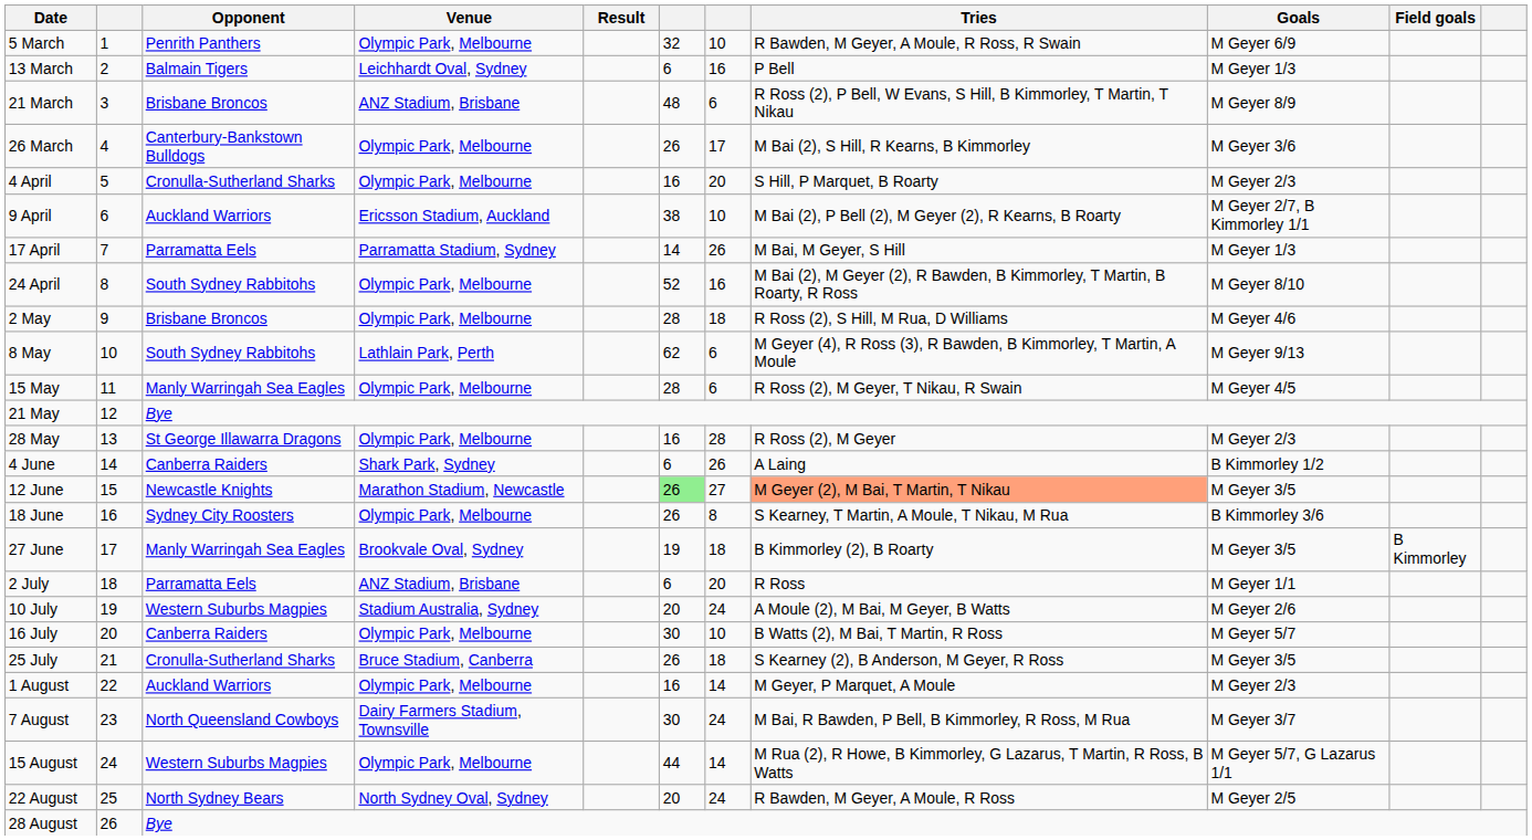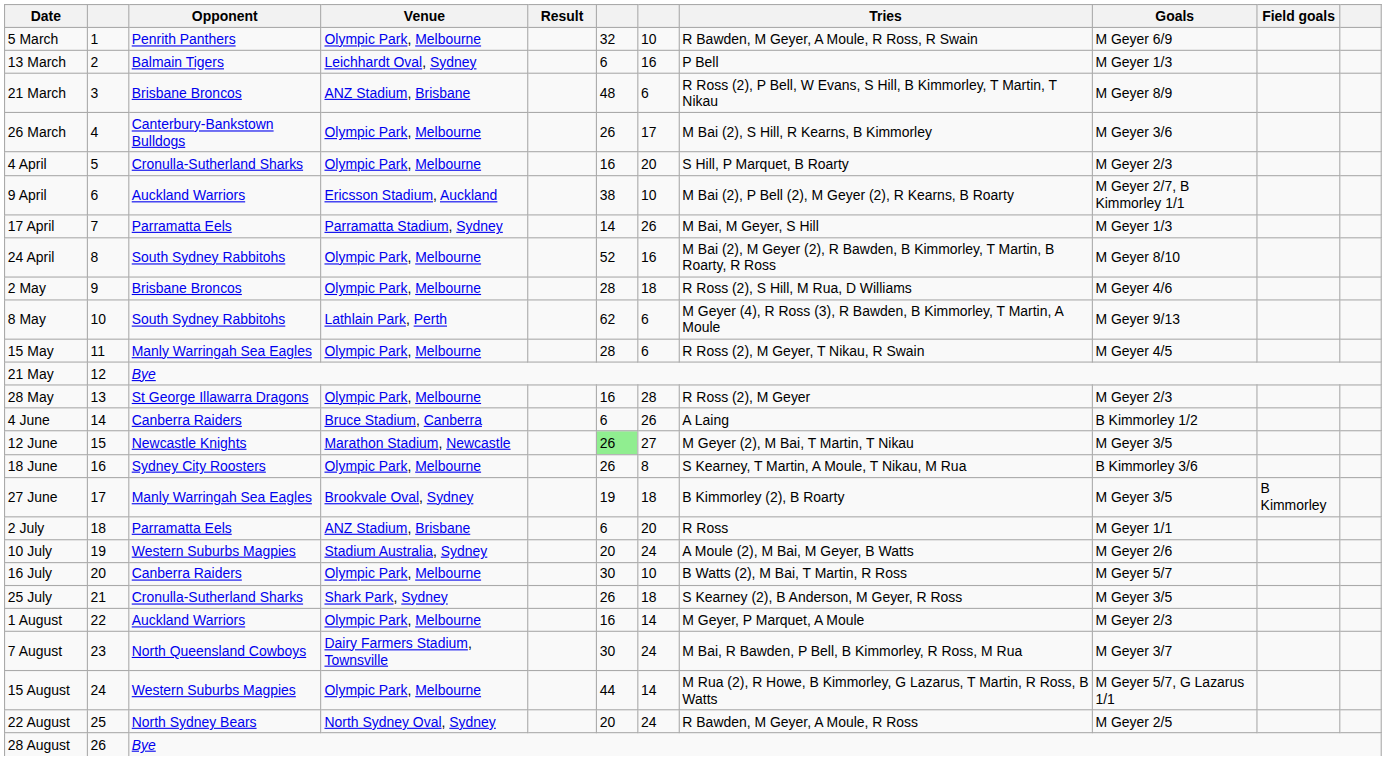4 June | Venue: Shark Park, Sydney -> Bruce Stadium, Canberra
12 June | Tries: lightsalmon background -> no background
25 July | Venue: Bruce Stadium, Canberra -> Shark Park, Sydney
